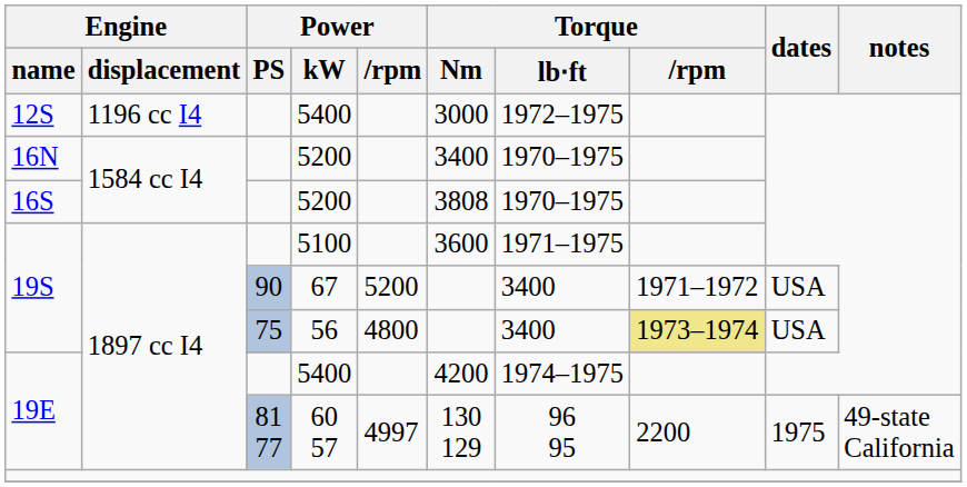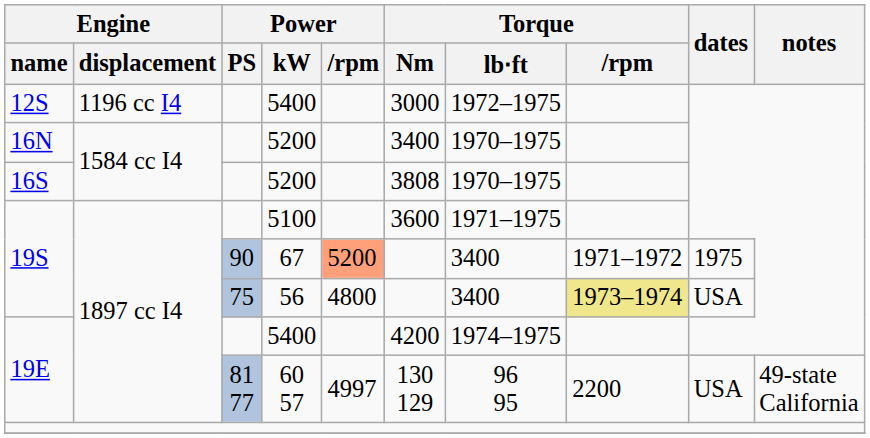67 | Power / rpm: no background -> lightsalmon background
67 | dates: USA -> 1975
60 57 | dates: 1975 -> USA
